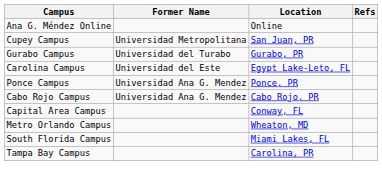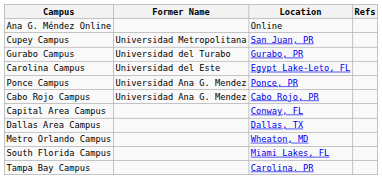+ row: Dallas Area Campus | Dallas, TX
